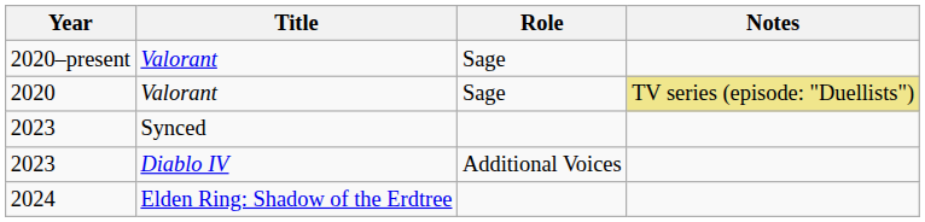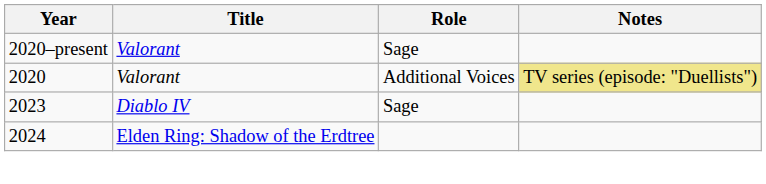2020 | Role: Sage -> Additional Voices
- row: 2023 | Synced
2023 / Diablo IV | Role: Additional Voices -> Sage
